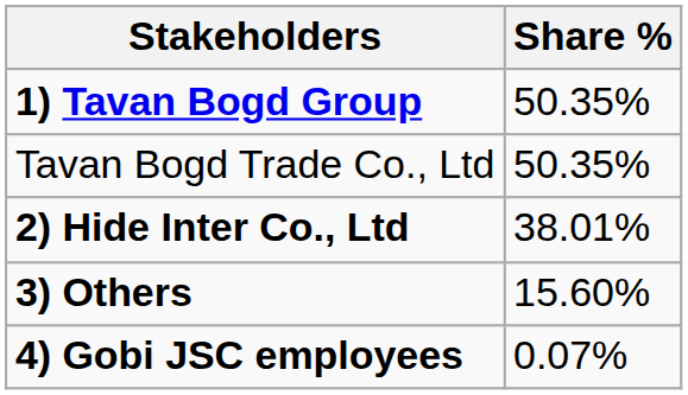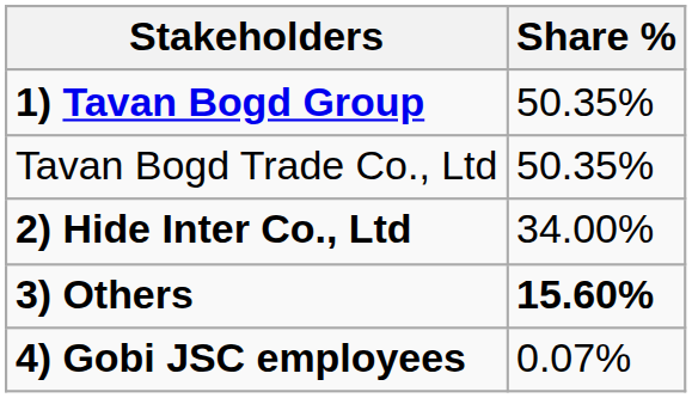2) Hide Inter Co., Ltd | Share %: 38.01% -> 34.00%
3) Others | Share %: normal -> bold
